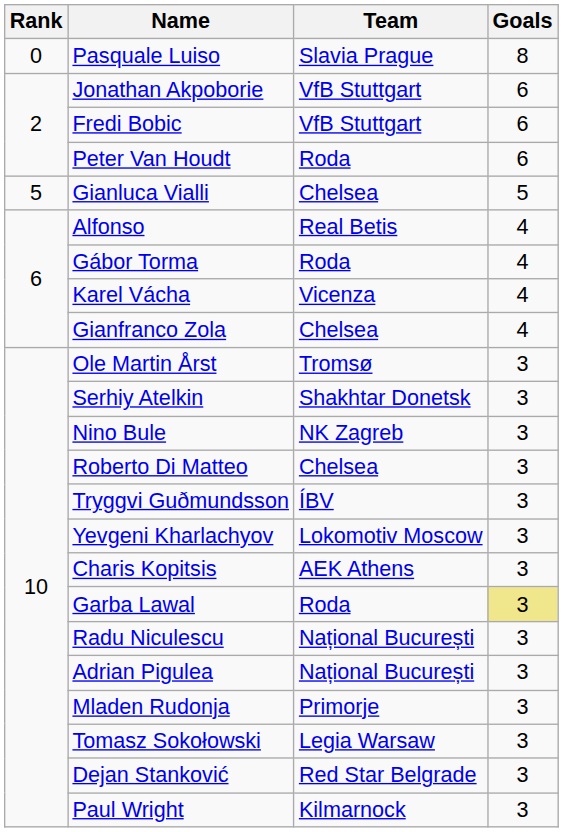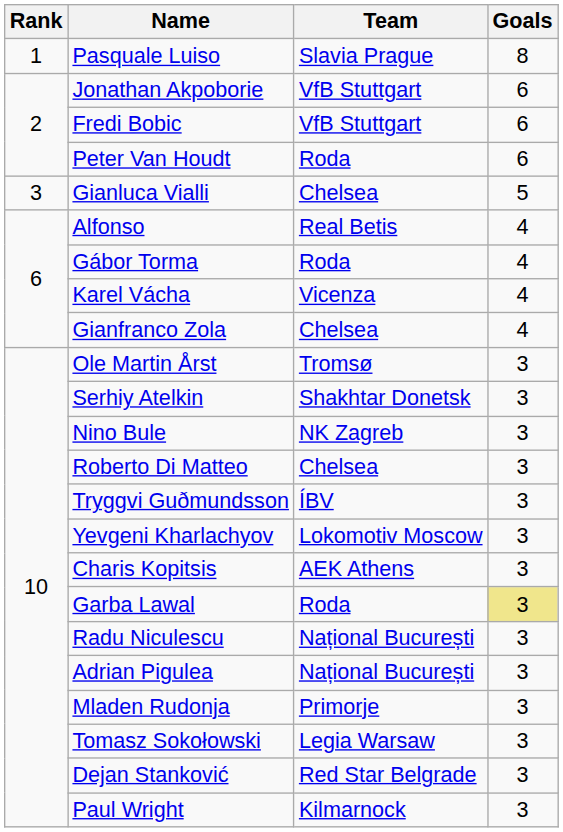Pasquale Luiso | Rank: 0 -> 1
Gianluca Vialli | Rank: 5 -> 3
